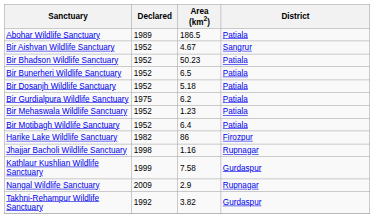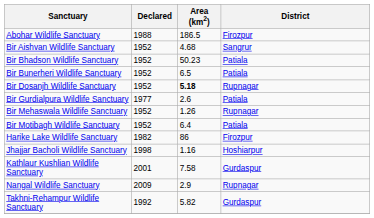Abohar Wildlife Sanctuary | Declared: 1989 -> 1988
Abohar Wildlife Sanctuary | District: Patiala -> Firozpur
Bir Aishvan Wildlife Sanctuary | Area (km2): 4.67 -> 4.68
Bir Dosanjh Wildlife Sanctuary | Area (km2): normal -> bold
Bir Dosanjh Wildlife Sanctuary | District: Patiala -> Rupnagar
Bir Gurdialpura Wildlife Sanctuary | Declared: 1975 -> 1977
Bir Gurdialpura Wildlife Sanctuary | Area (km2): 6.2 -> 2.6
Bir Mehaswala Wildlife Sanctuary | Area (km2): 1.23 -> 1.26
Bir Mehaswala Wildlife Sanctuary | District: Patiala -> Rupnagar
Jhajjar Bacholi Wildlife Sanctuary | District: Rupnagar -> Hoshiarpur
Kathlaur Kushlian Wildlife Sanctuary | Declared: 1999 -> 2001
Takhni-Rehampur Wildlife Sanctuary | Area (km2): 3.82 -> 5.82
